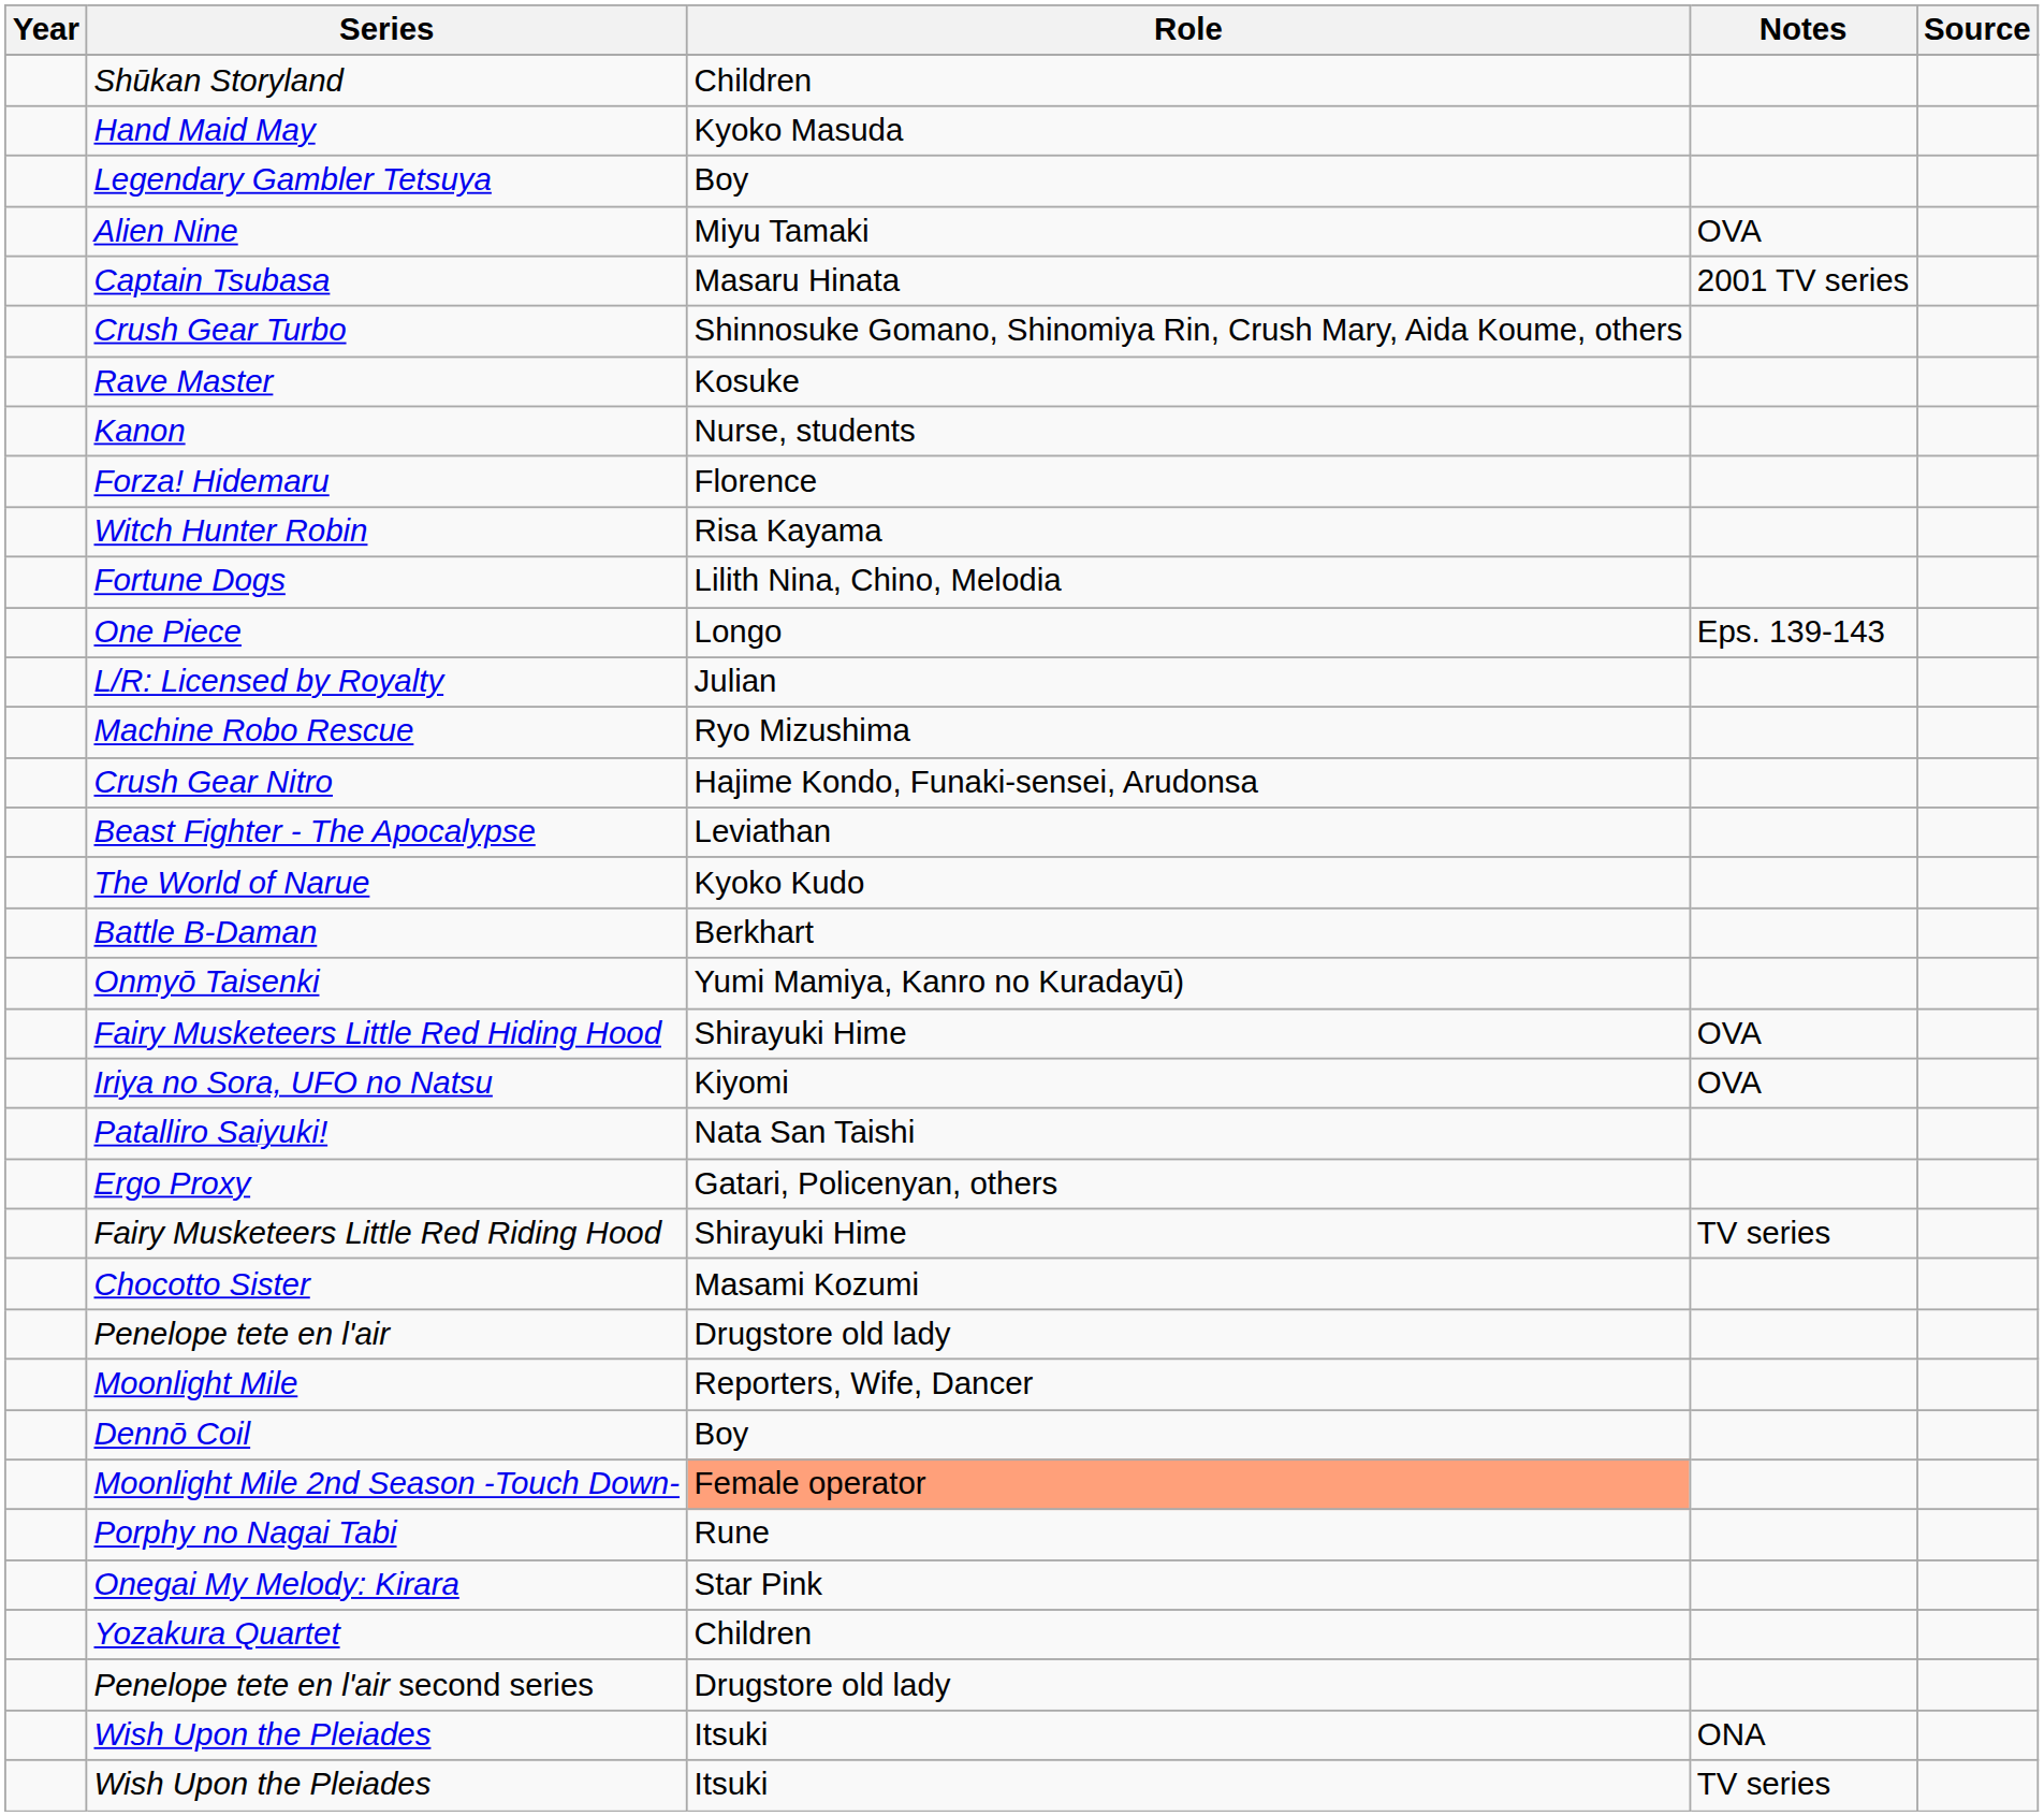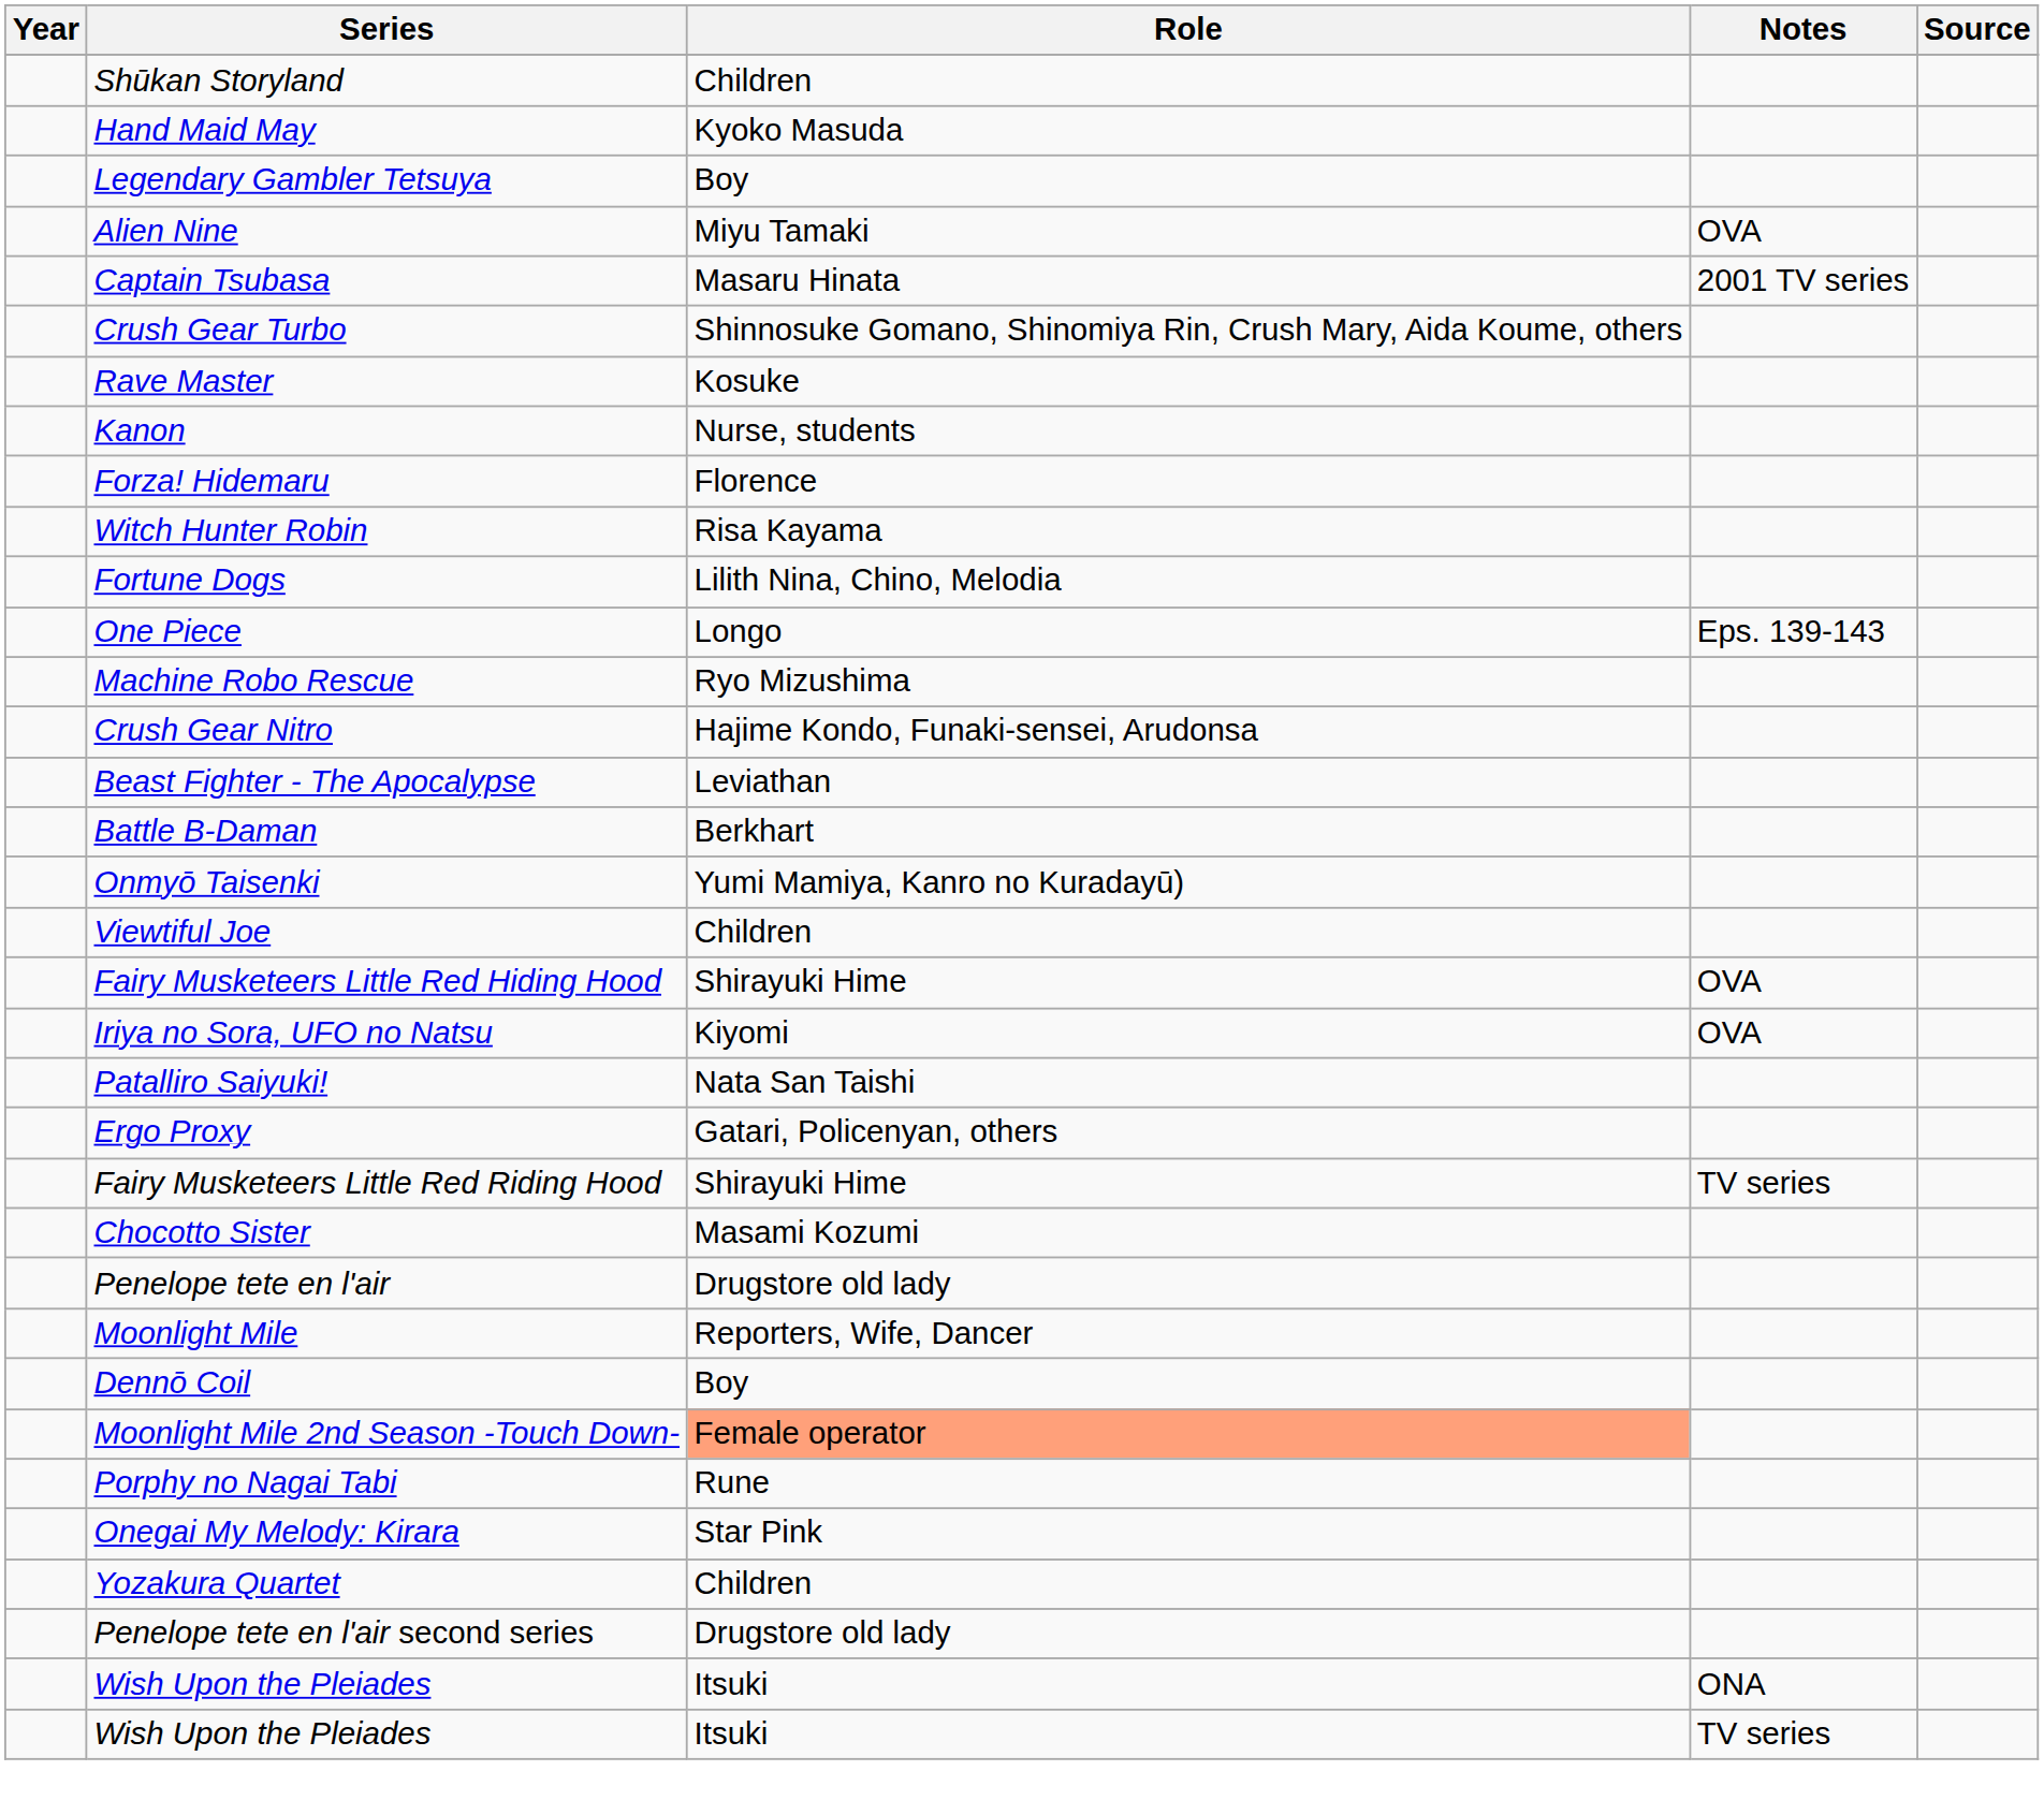- row: L/R: Licensed by Royalty | Julian
- row: The World of Narue | Kyoko Kudo
+ row: Viewtiful Joe | Children
